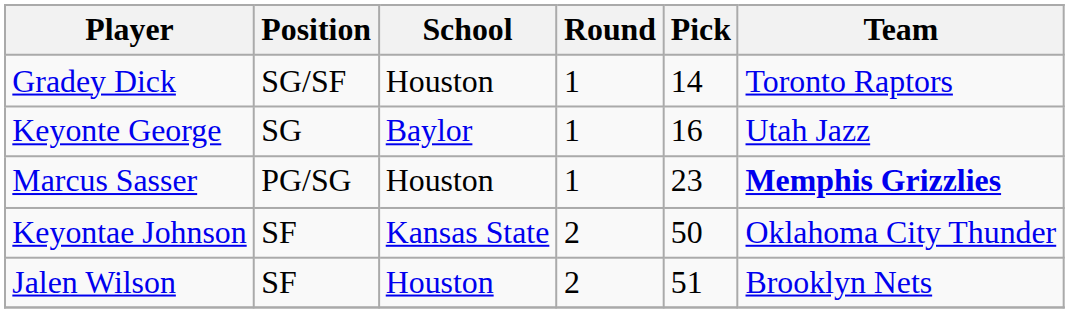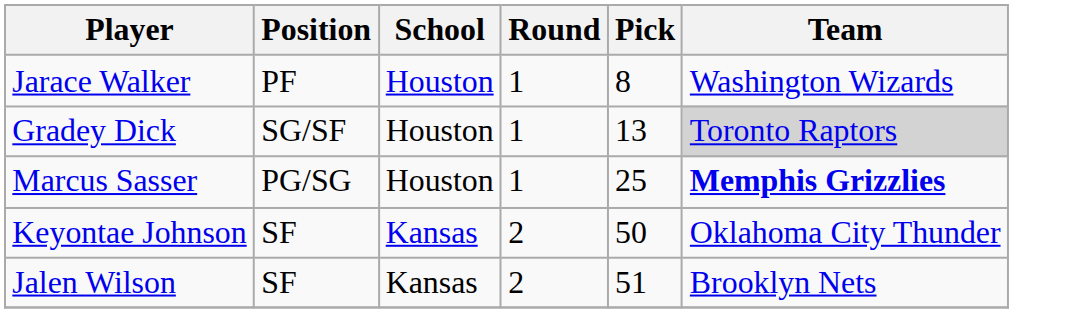+ row: Jarace Walker | PF | Houston | 1 | 8 | Washington Wizards
Gradey Dick | Pick: 14 -> 13
Gradey Dick | Team: no background -> lightgrey background
- row: Keyonte George | SG | Baylor | 1 | 16 | Utah Jazz
Marcus Sasser | Pick: 23 -> 25
Keyontae Johnson | School: Kansas State -> Kansas
Jalen Wilson | School: Houston -> Kansas
